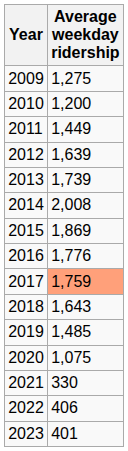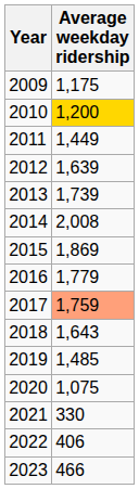2009 | Average weekday ridership: 1,275 -> 1,175
2010 | Average weekday ridership: no background -> gold background
2016 | Average weekday ridership: 1,776 -> 1,779
2023 | Average weekday ridership: 401 -> 466
